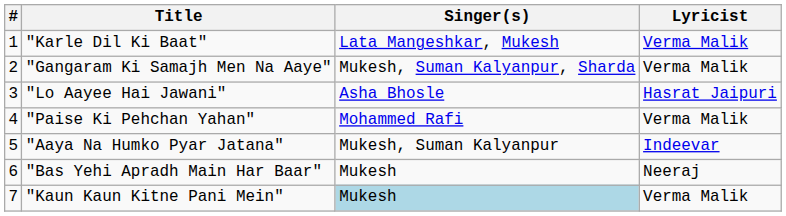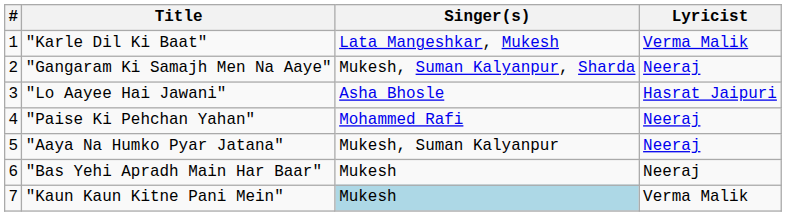"Gangaram Ki Samajh Men Na Aaye" | Lyricist: Verma Malik -> Neeraj
"Paise Ki Pehchan Yahan" | Lyricist: Verma Malik -> Neeraj
"Aaya Na Humko Pyar Jatana" | Lyricist: Indeevar -> Neeraj
